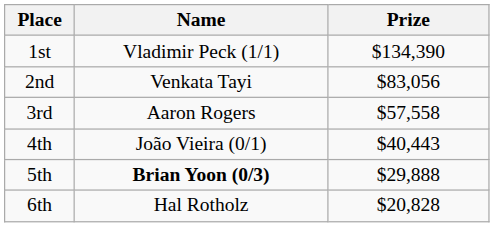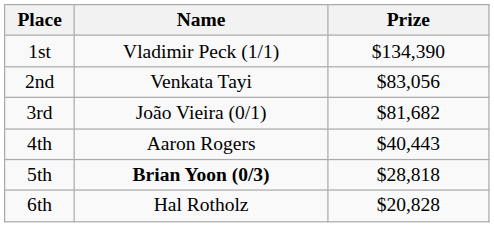3rd | Name: Aaron Rogers -> João Vieira (0/1)
3rd | Prize: $57,558 -> $81,682
4th | Name: João Vieira (0/1) -> Aaron Rogers
5th | Prize: $29,888 -> $28,818
